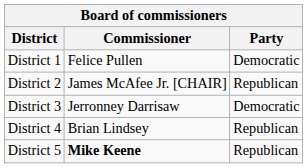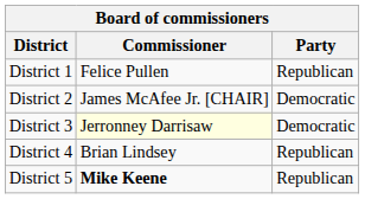District 1 | Party: Democratic -> Republican
District 2 | Party: Republican -> Democratic
District 3 | Commissioner: no background -> lightyellow background
